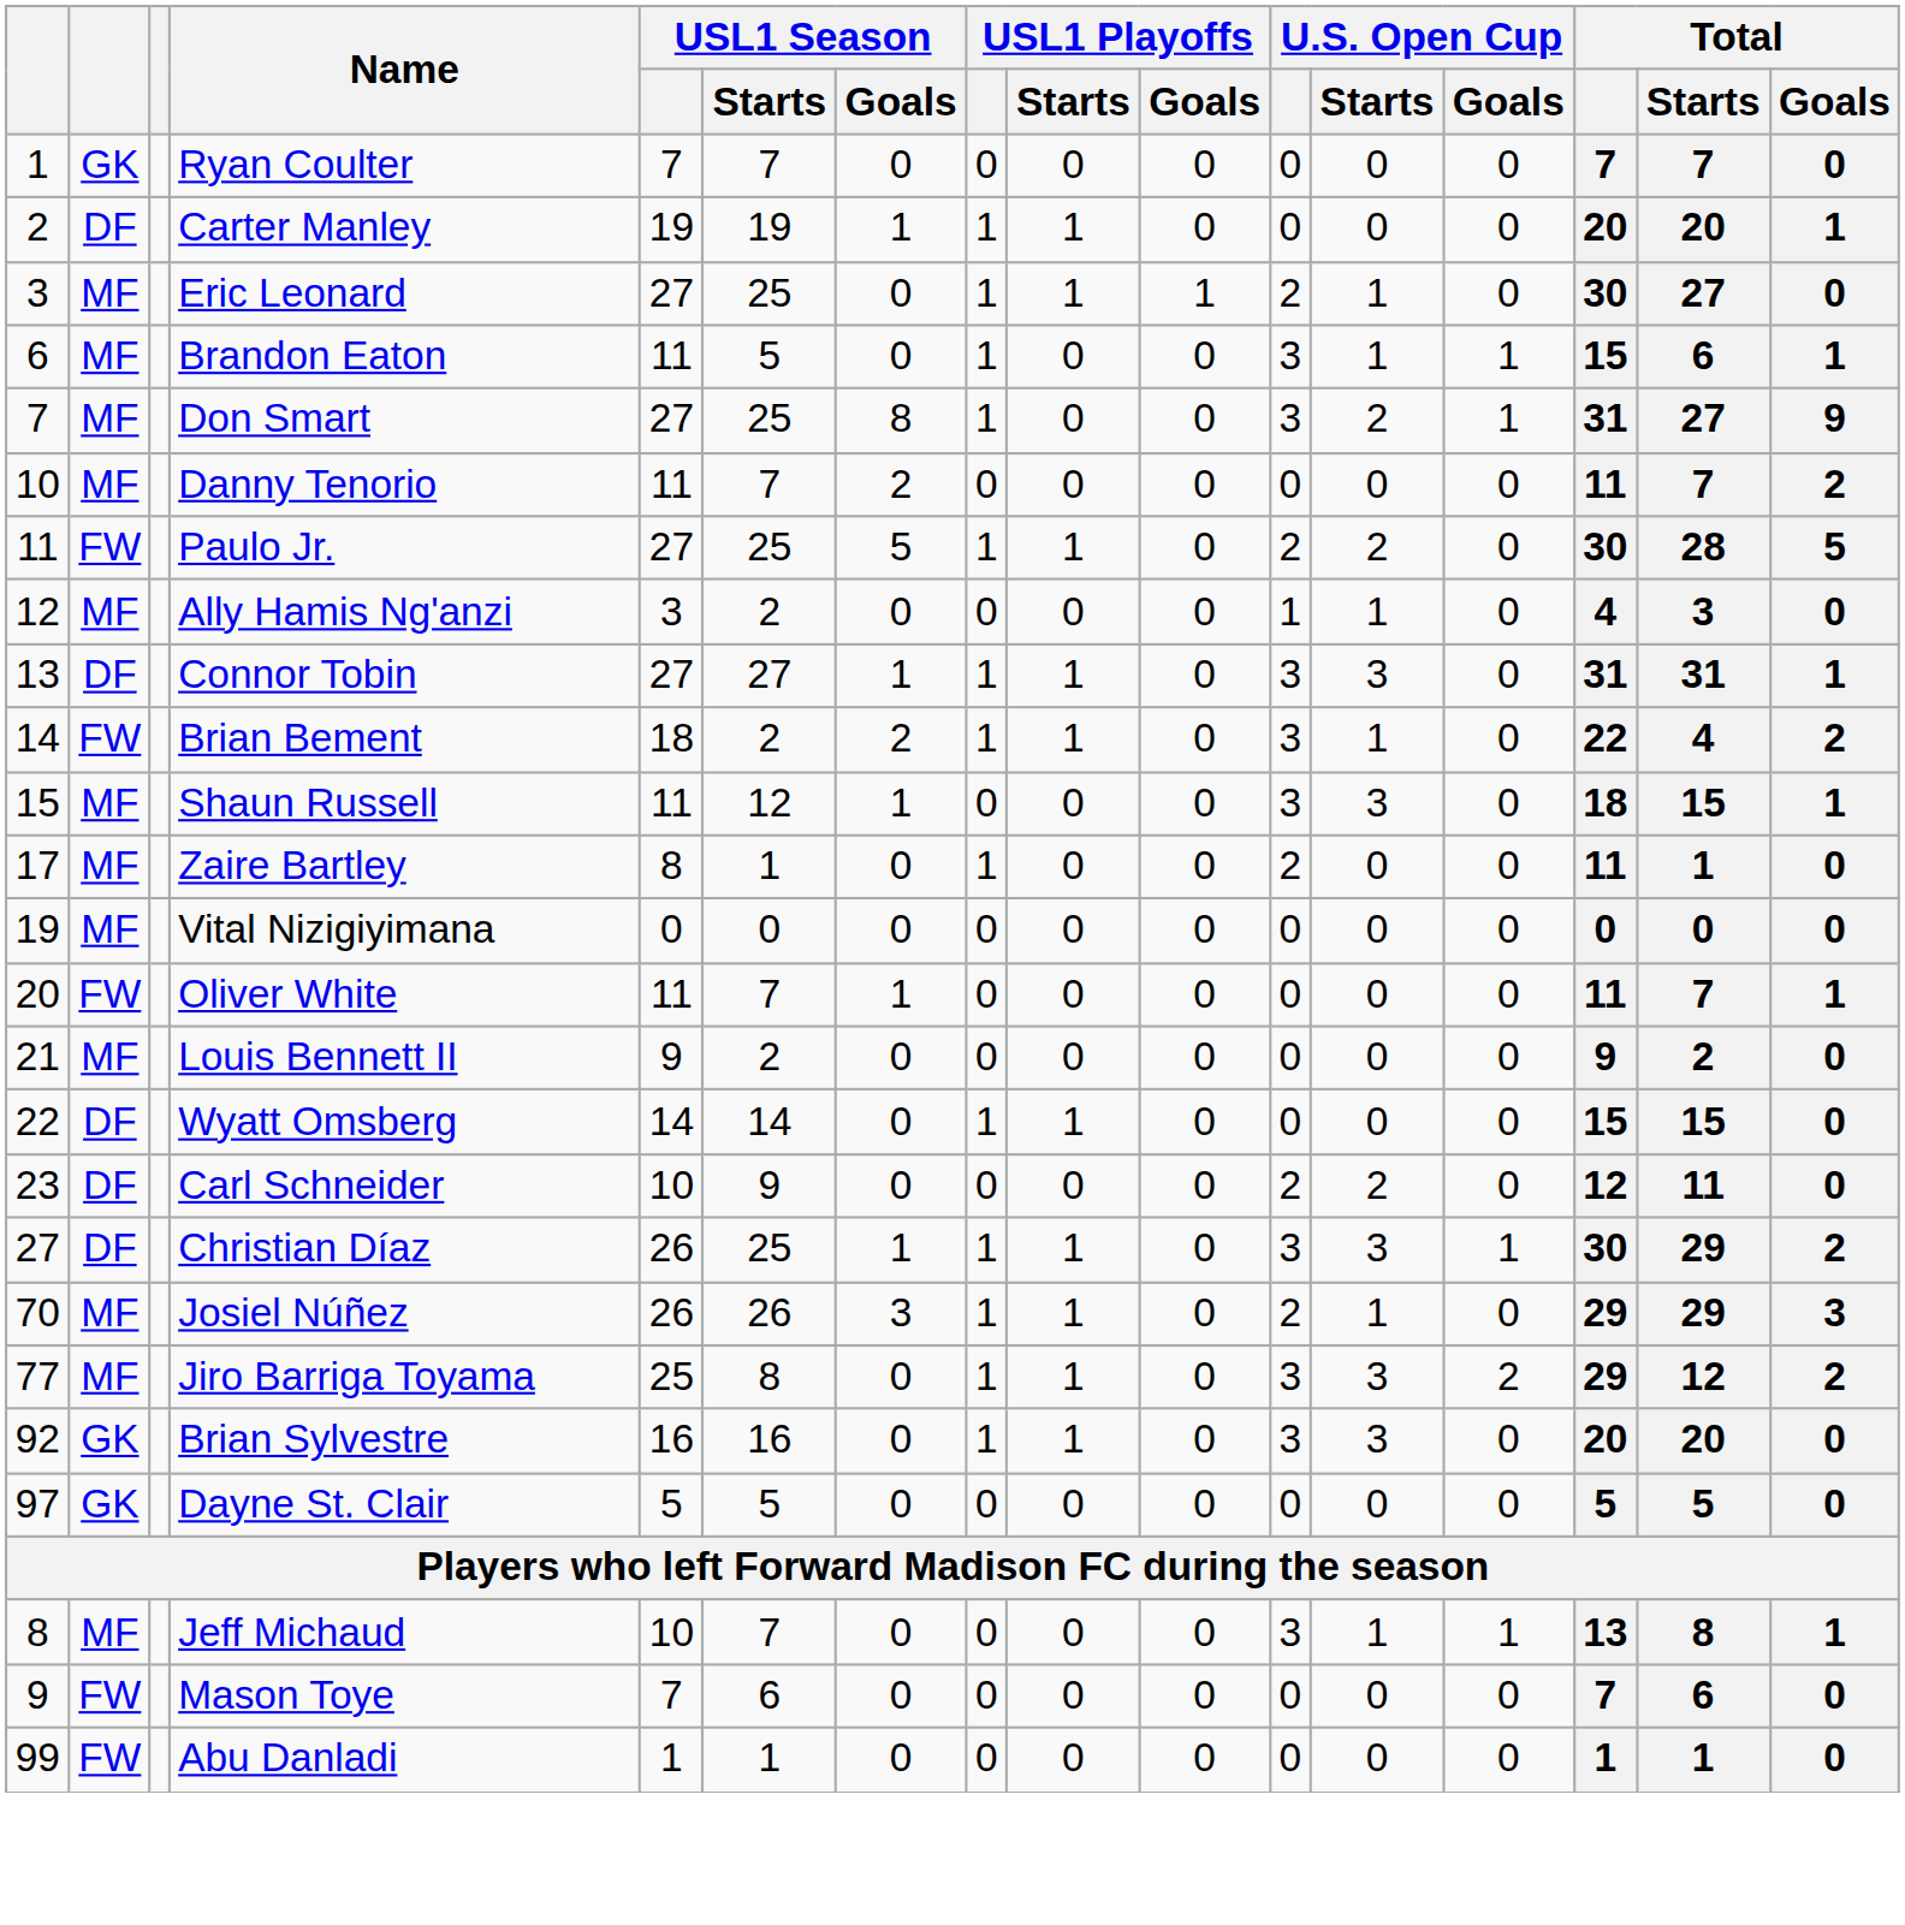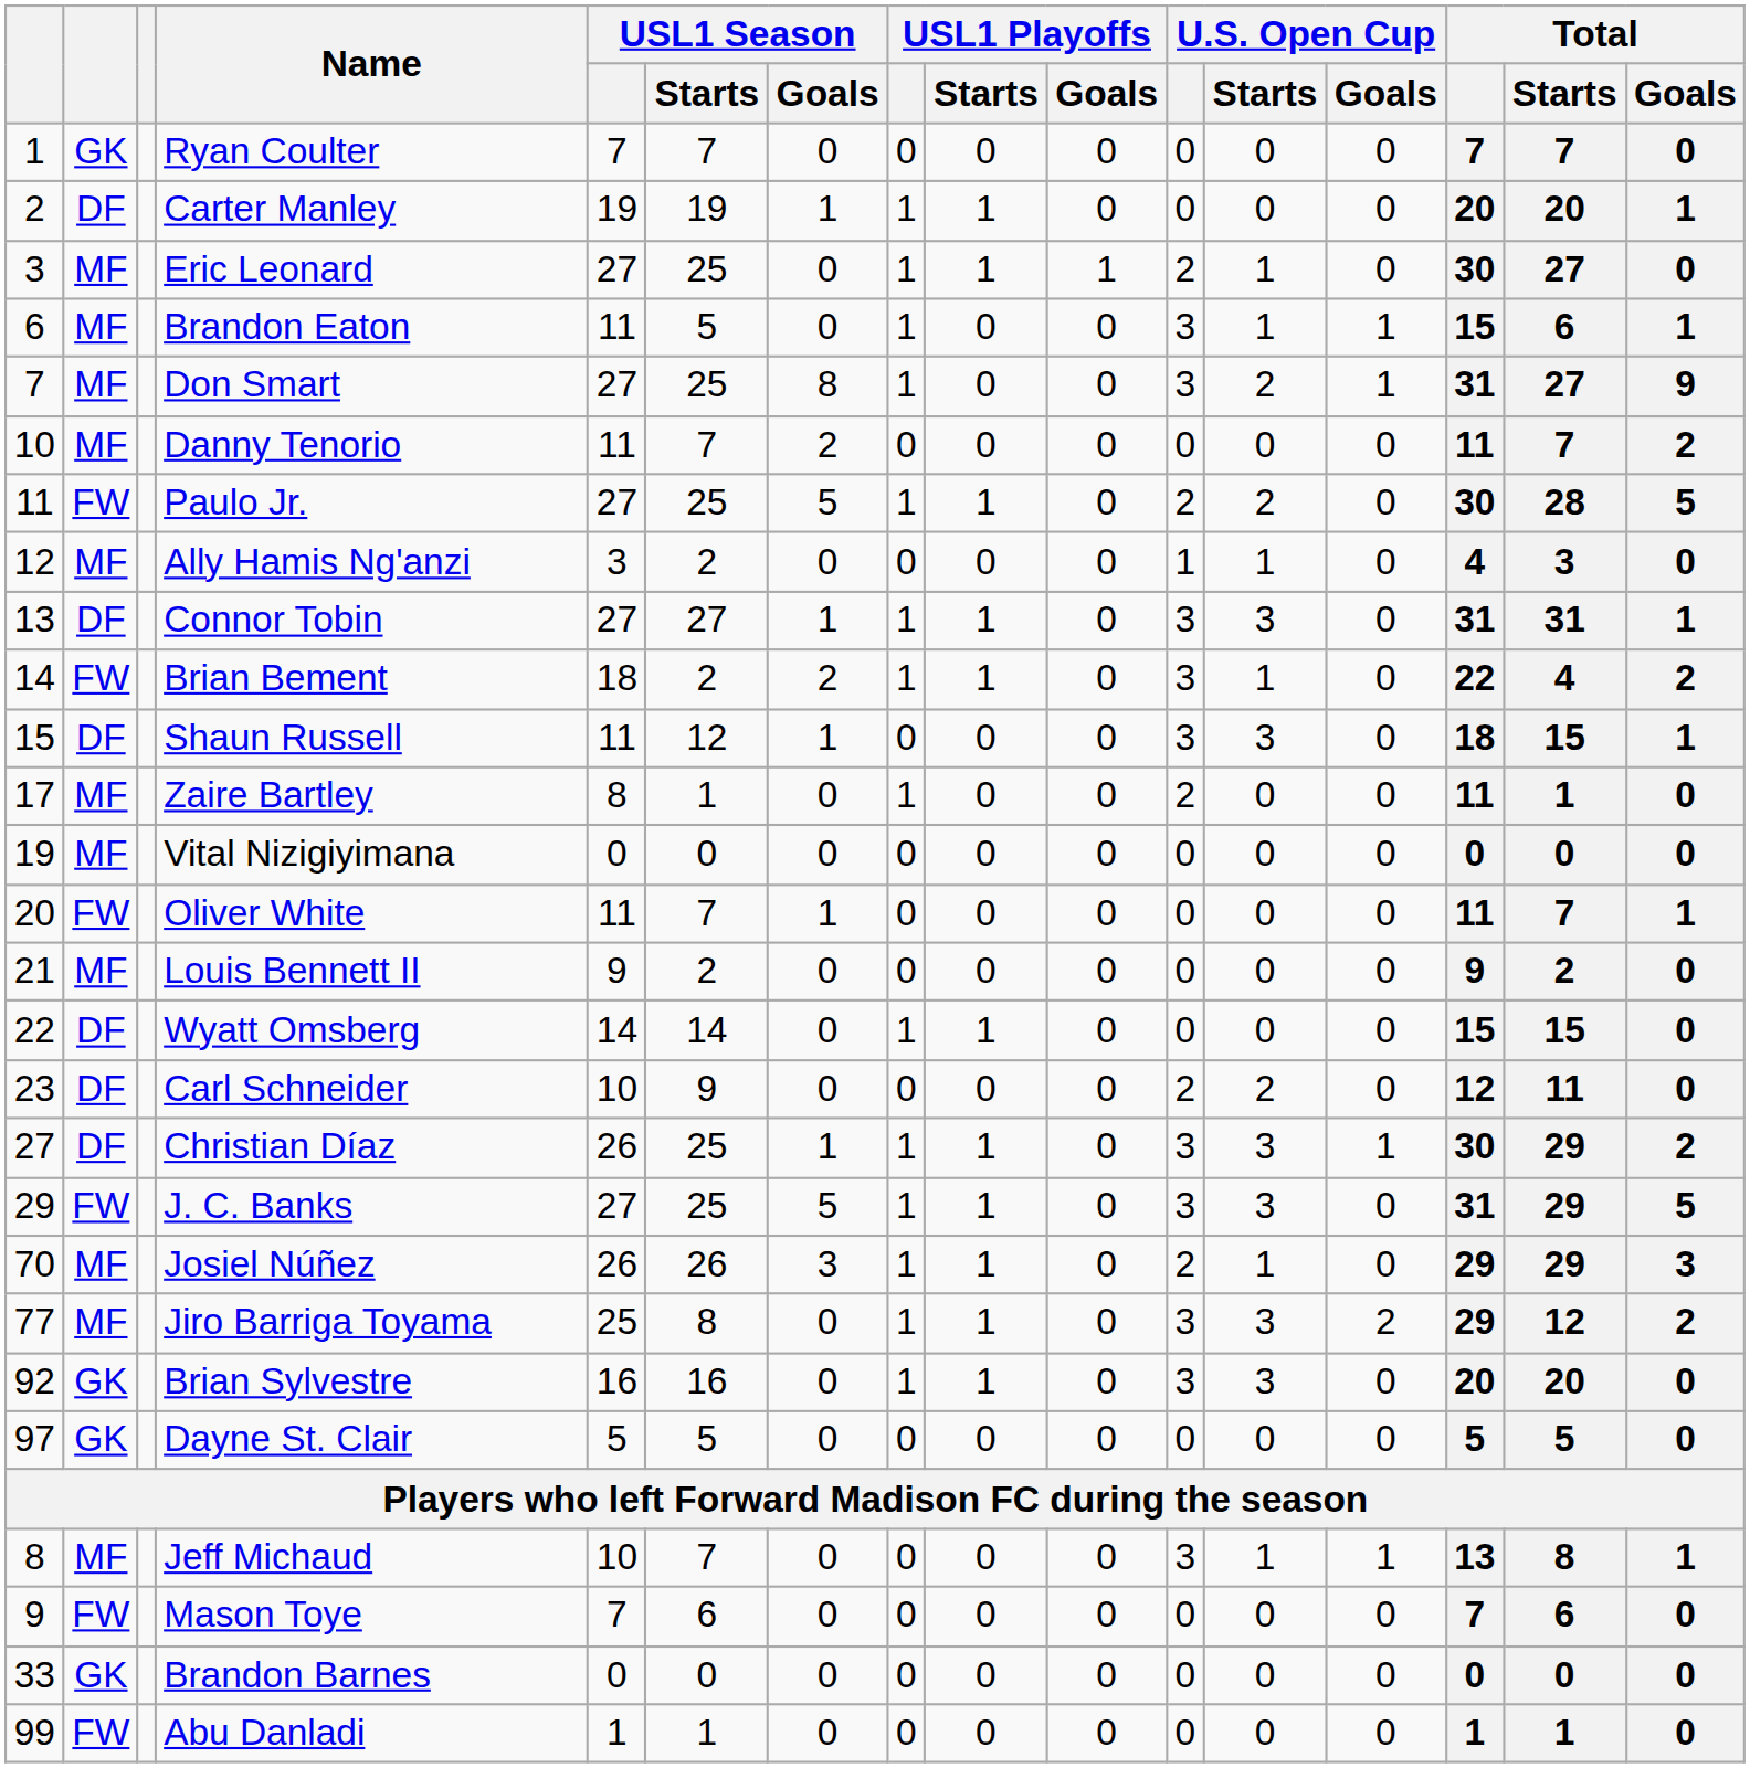Shaun Russell | column 2: MF -> DF
+ row: 29 | FW | J. C. Banks | 27 | 25 | 5 | 1 | 1 | 0 | 3 | 3 | 0 | 31 | 29 | 5
+ row: 33 | GK | Brandon Barnes | 0 | 0 | 0 | 0 | 0 | 0 | 0 | 0 | 0 | 0 | 0 | 0
